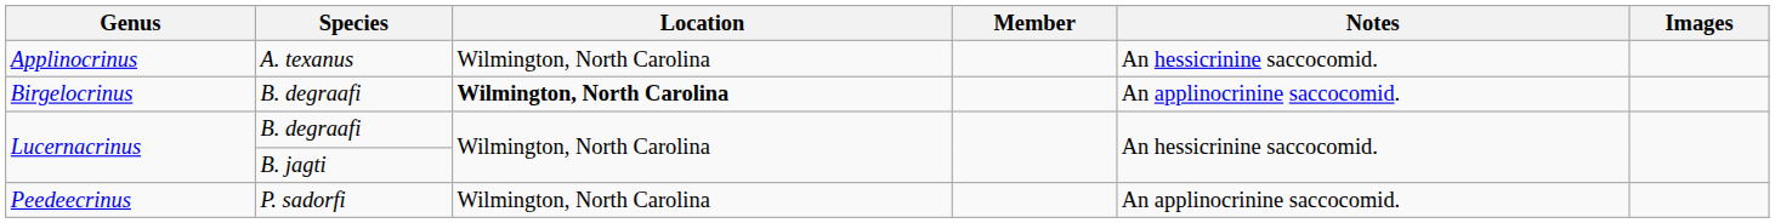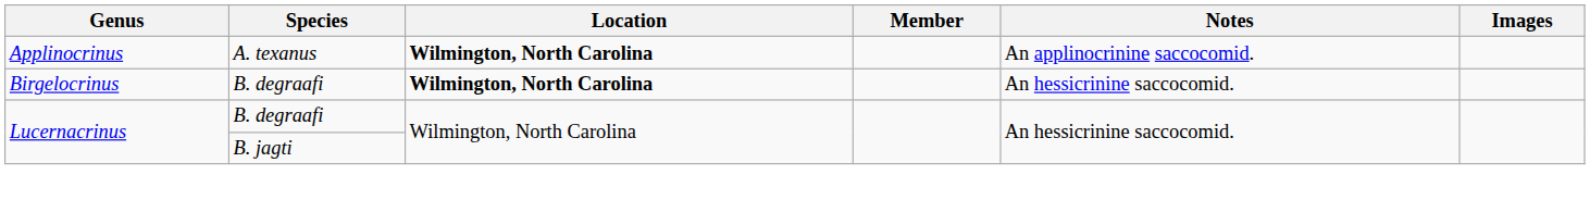Applinocrinus | Location: normal -> bold
Applinocrinus | Notes: An hessicrinine saccocomid. -> An applinocrinine saccocomid.
Birgelocrinus | Notes: An applinocrinine saccocomid. -> An hessicrinine saccocomid.
- row: Peedeecrinus | P. sadorfi | Wilmington, North Carolina | An applinocrinine saccocomid.
